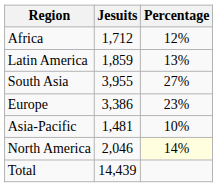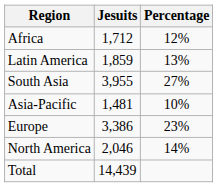rows swapped: Asia-Pacific <-> Europe
North America | Percentage: lightyellow background -> no background
